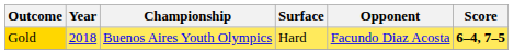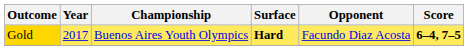Gold | Year: 2018 -> 2017
Gold | Surface: normal -> bold
